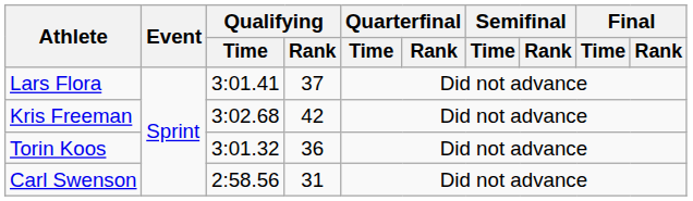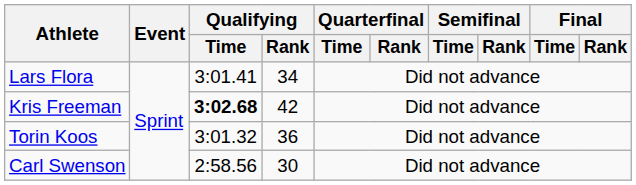Lars Flora | Qualifying / Rank: 37 -> 34
Kris Freeman | Qualifying / Time: normal -> bold
Carl Swenson | Qualifying / Rank: 31 -> 30
